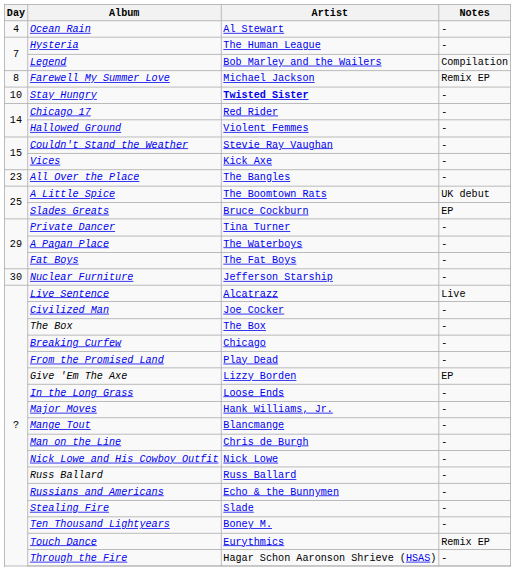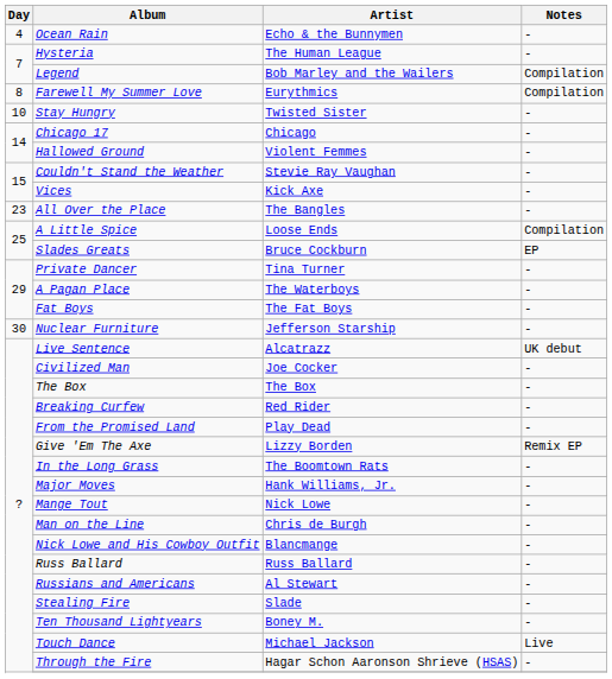Ocean Rain | Artist: Al Stewart -> Echo & the Bunnymen
Farewell My Summer Love | Artist: Michael Jackson -> Eurythmics
Farewell My Summer Love | Notes: Remix EP -> Compilation
Stay Hungry | Artist: bold -> normal
Chicago 17 | Artist: Red Rider -> Chicago
A Little Spice | Artist: The Boomtown Rats -> Loose Ends
A Little Spice | Notes: UK debut -> Compilation
Live Sentence | Notes: Live -> UK debut
Breaking Curfew | Artist: Chicago -> Red Rider
Give 'Em The Axe | Notes: EP -> Remix EP
In the Long Grass | Artist: Loose Ends -> The Boomtown Rats
Mange Tout | Artist: Blancmange -> Nick Lowe
Nick Lowe and His Cowboy Outfit | Artist: Nick Lowe -> Blancmange
Russians and Americans | Artist: Echo & the Bunnymen -> Al Stewart
Touch Dance | Artist: Eurythmics -> Michael Jackson
Touch Dance | Notes: Remix EP -> Live
